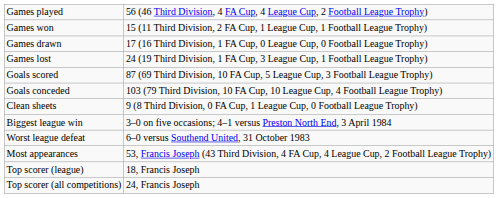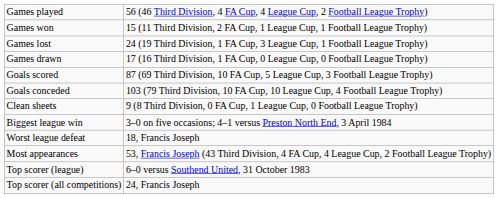rows swapped: Games drawn <-> Games lost
Worst league defeat | column 2: 6–0 versus Southend United, 31 October 1983 -> 18, Francis Joseph
Top scorer (league) | column 2: 18, Francis Joseph -> 6–0 versus Southend United, 31 October 1983
